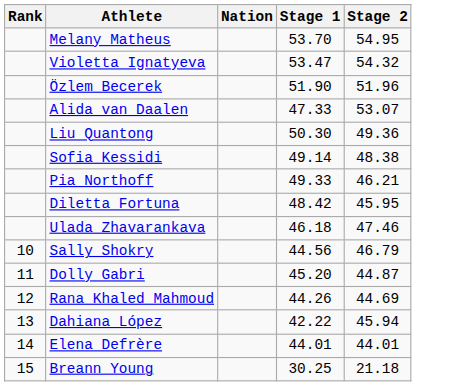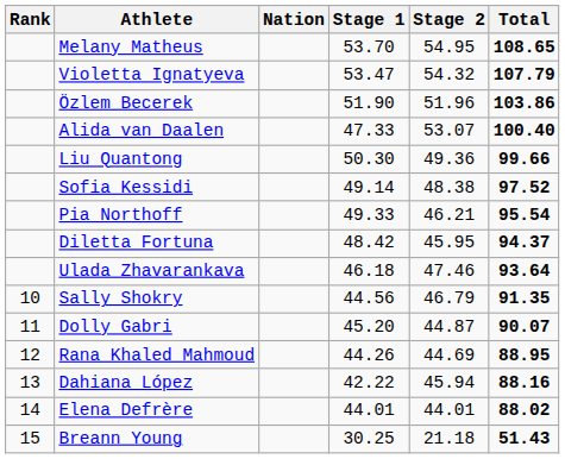+ column: Total | 108.65 | 107.79 | 103.86 | 100.40 | 99.66 | 97.52 | 95.54 | 94.37 | 93.64 | 91.35 | 90.07 | 88.95 | 88.16 | 88.02 | 51.43
